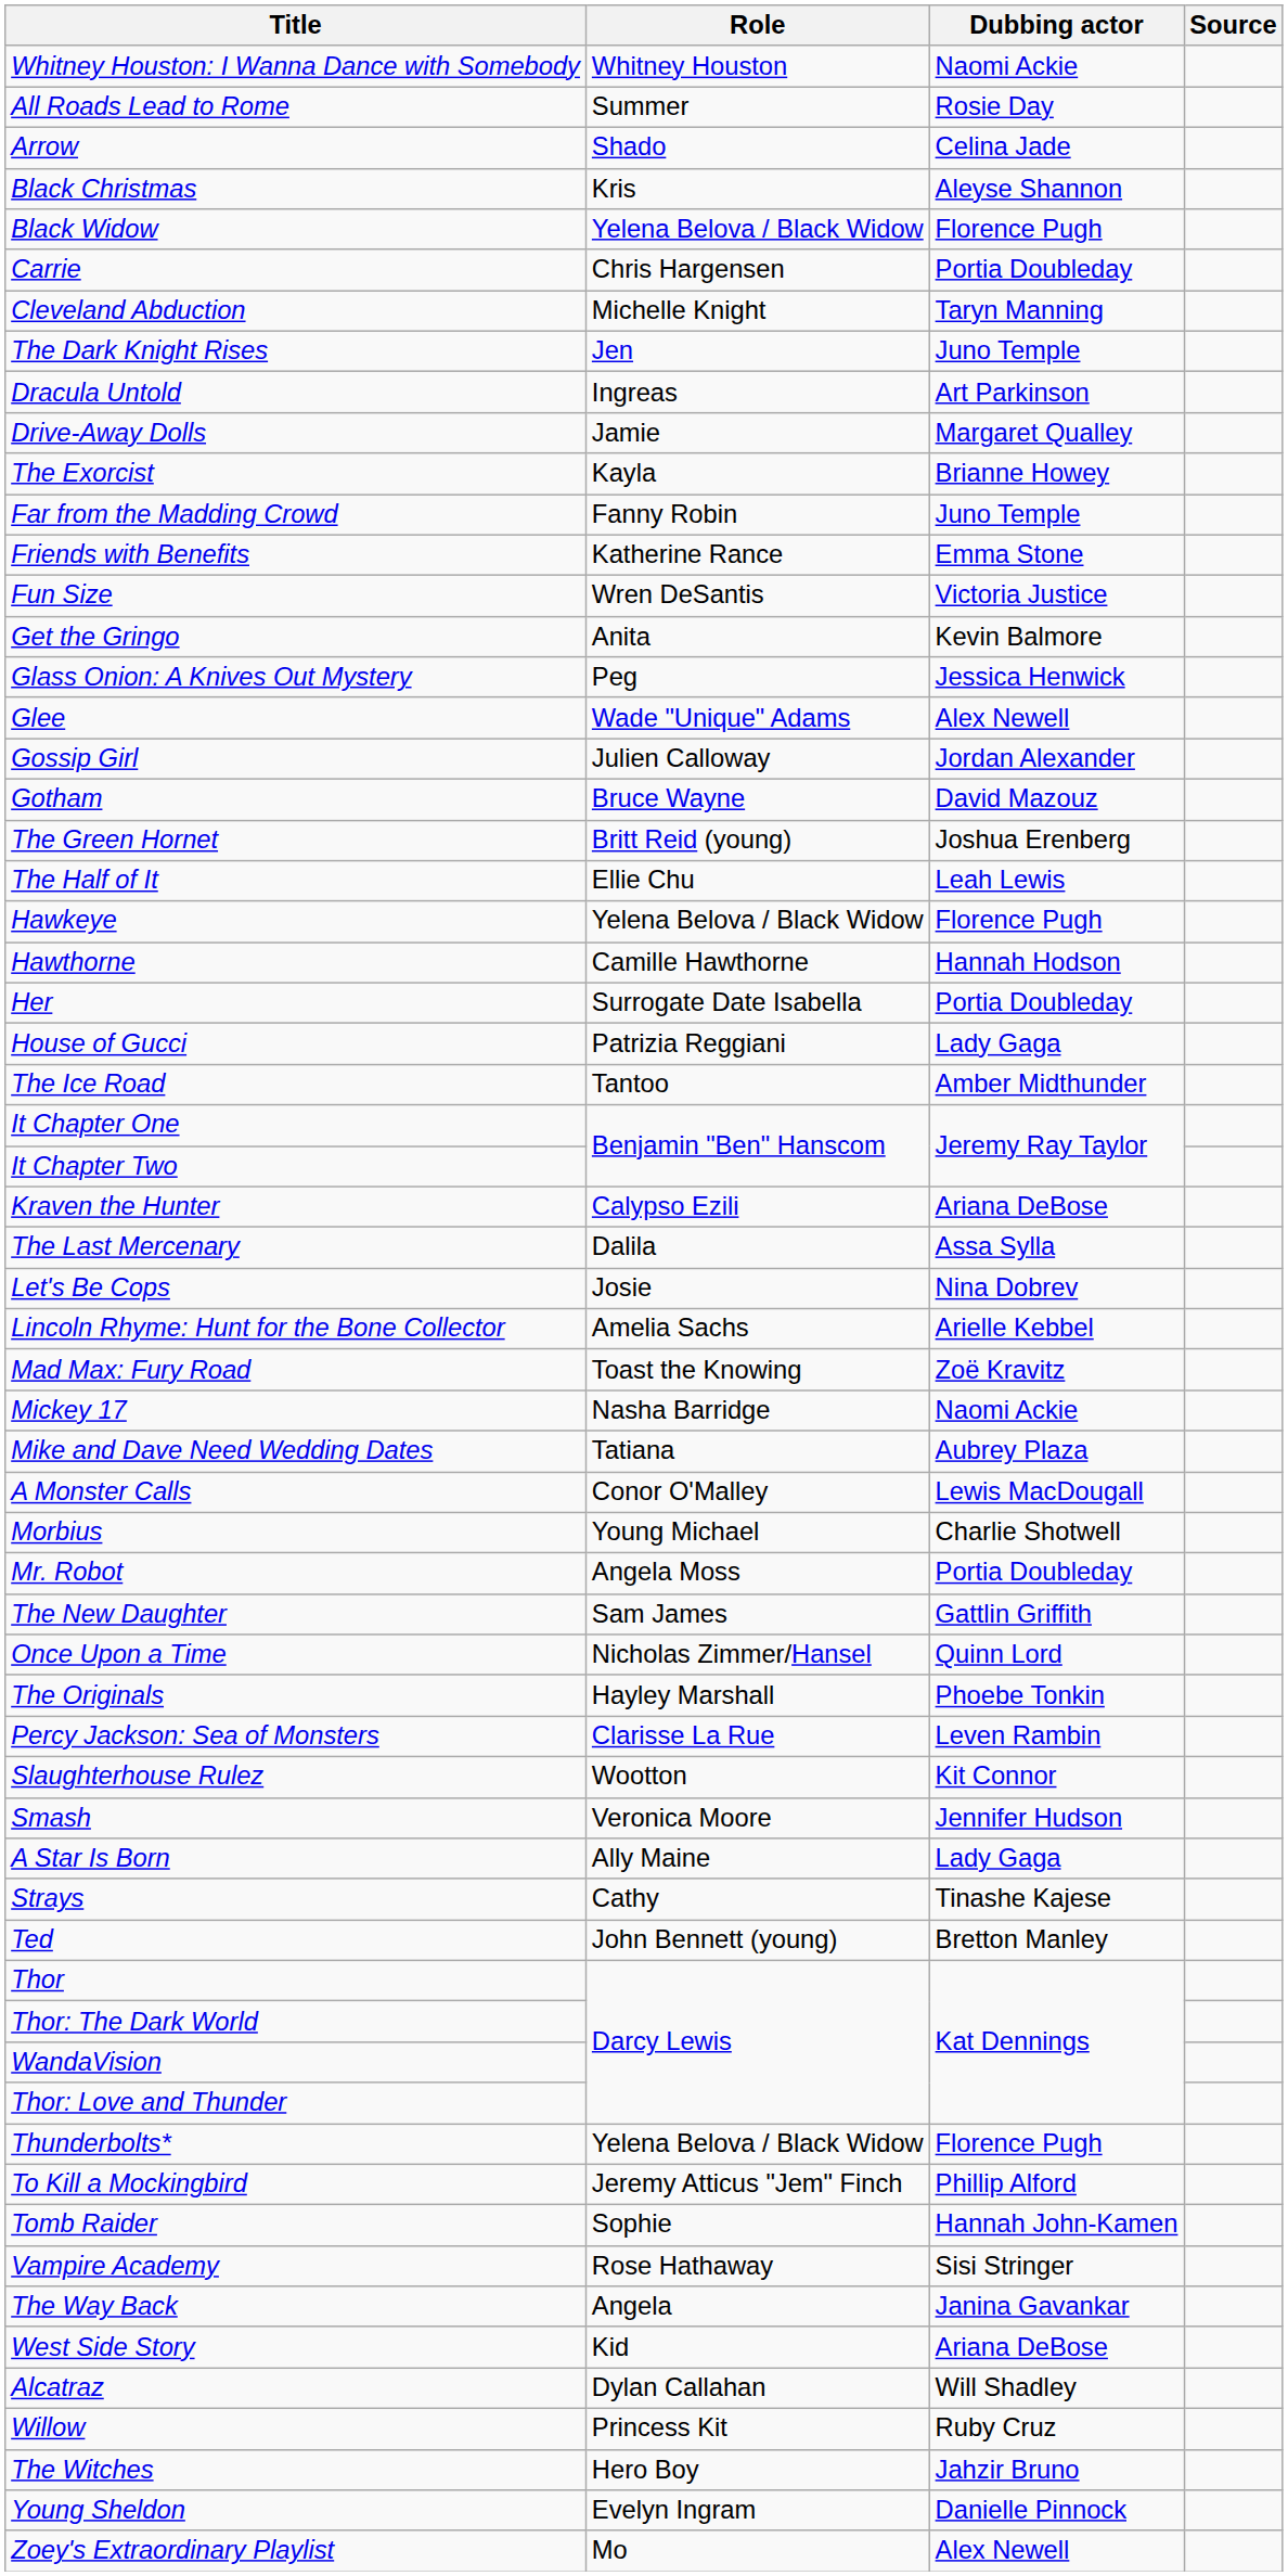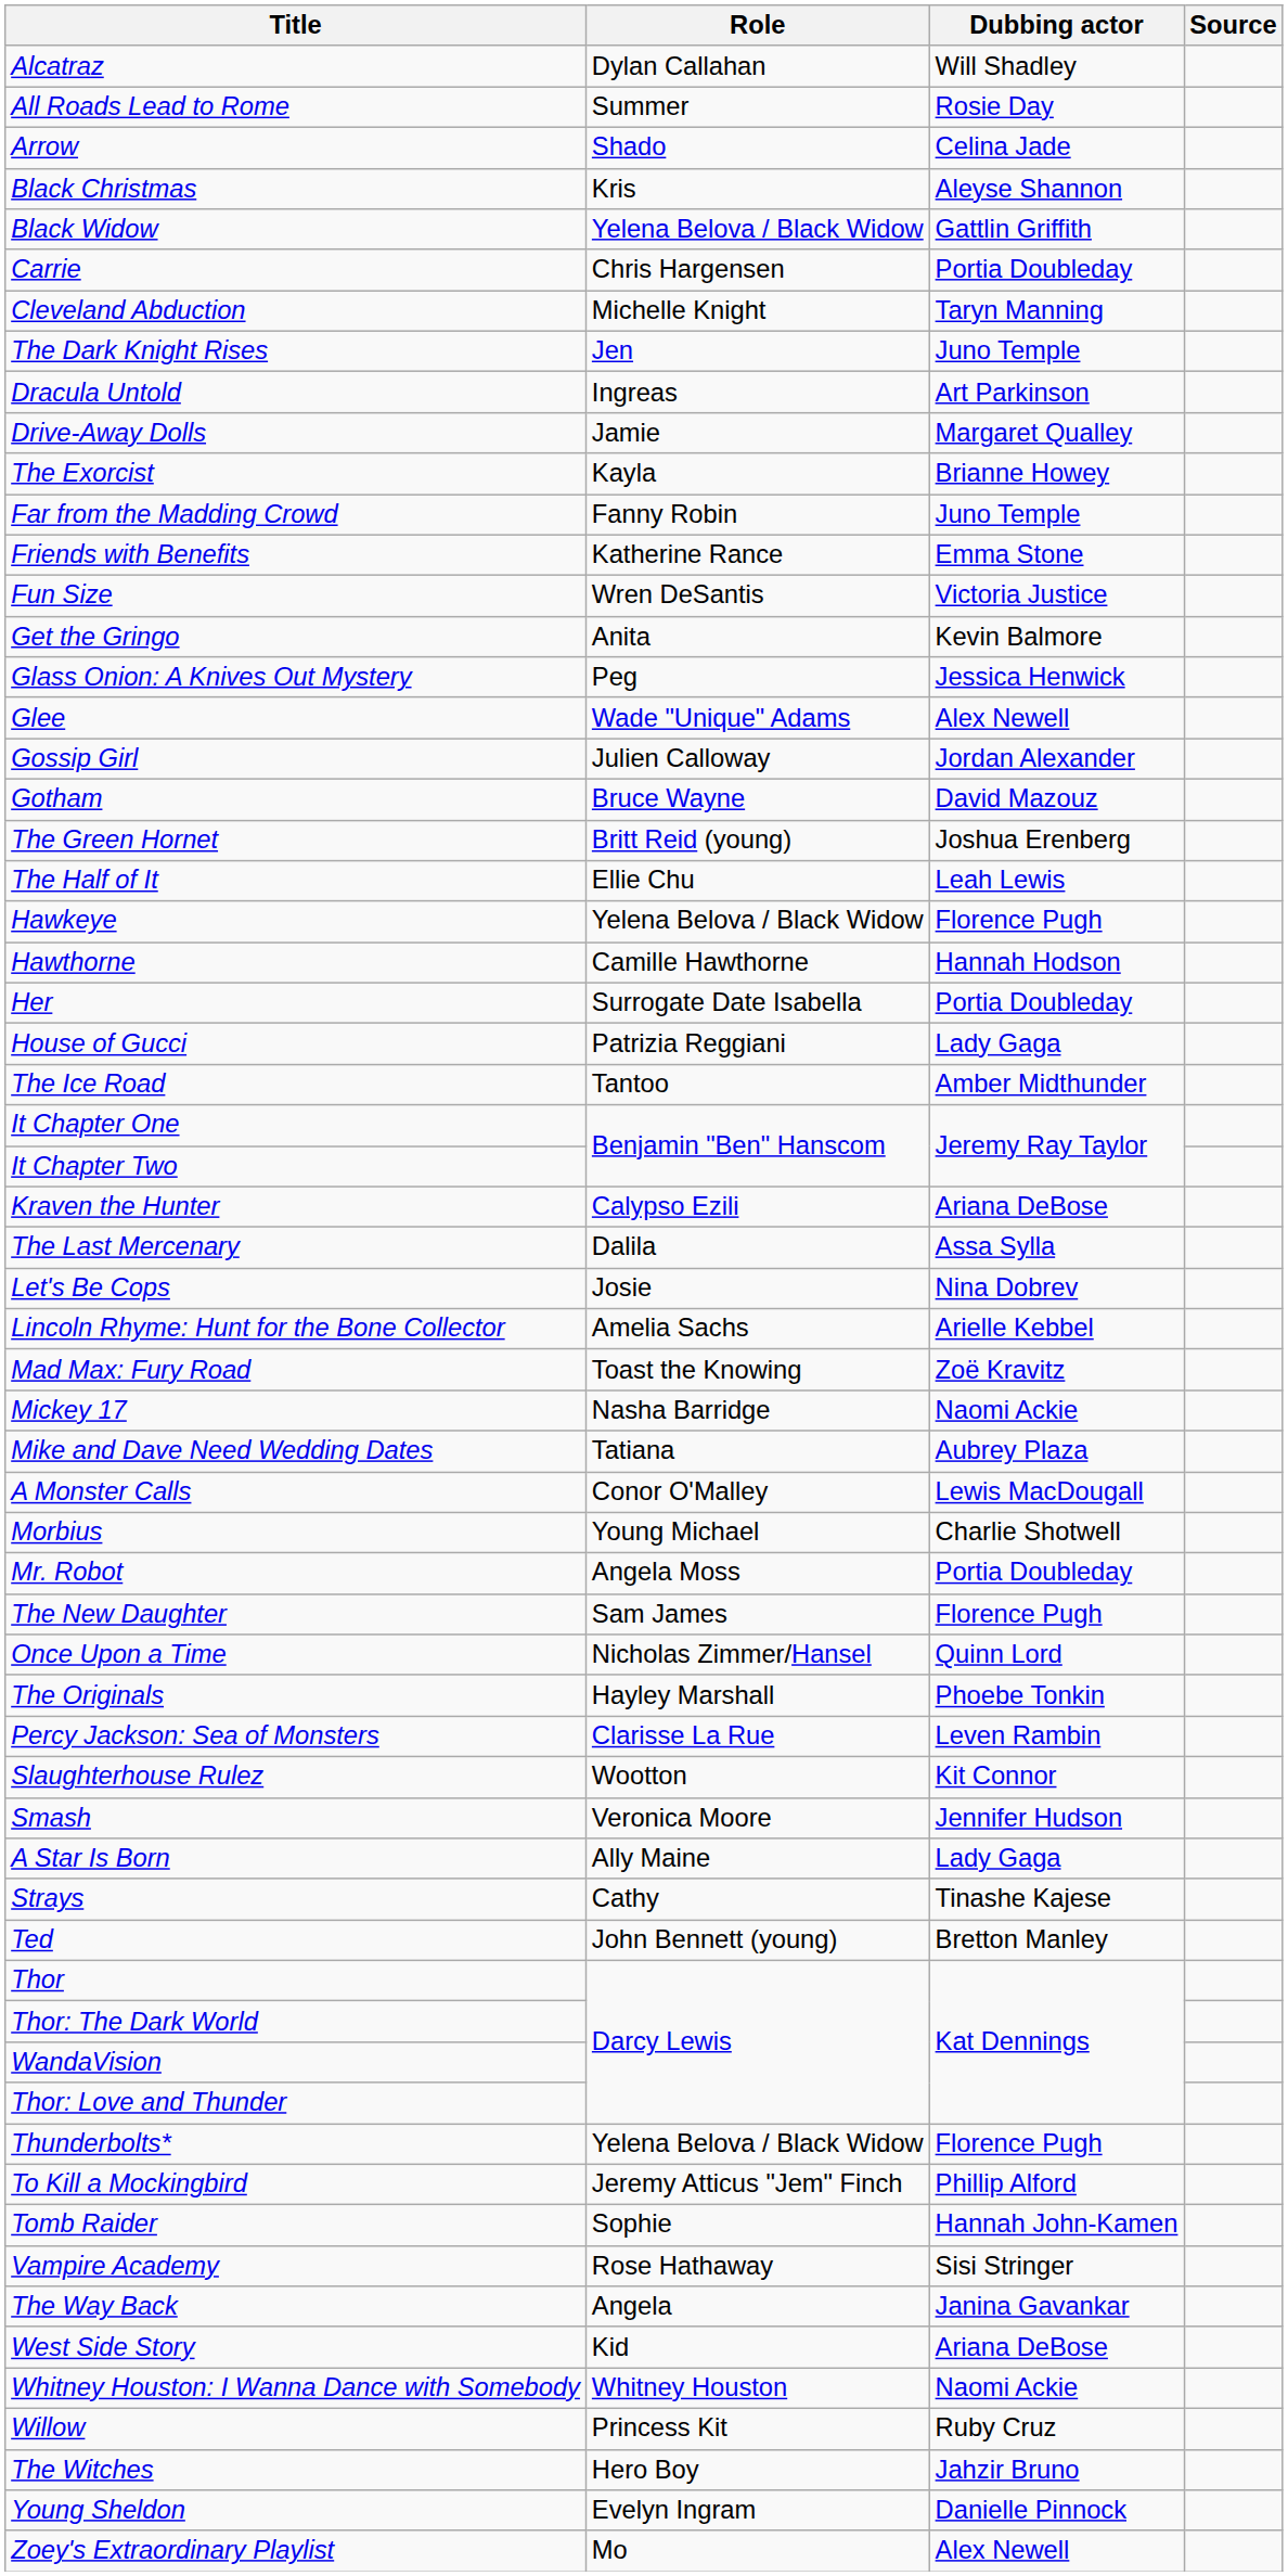rows swapped: Alcatraz <-> Whitney Houston: I Wanna Dance with Somebody
Black Widow | Dubbing actor: Florence Pugh -> Gattlin Griffith
The New Daughter | Dubbing actor: Gattlin Griffith -> Florence Pugh
